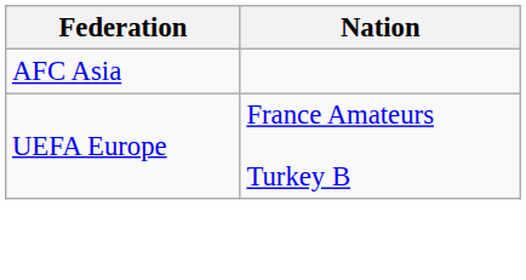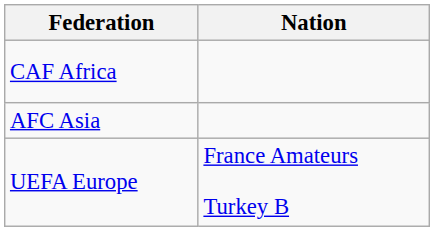+ row: CAF Africa
